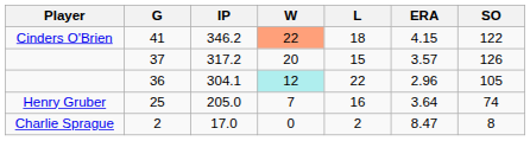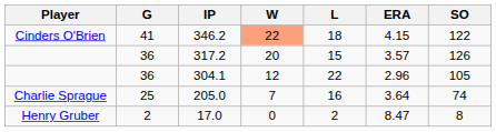317.2 | G: 37 -> 36
304.1 | W: paleturquoise background -> no background
205.0 | Player: Henry Gruber -> Charlie Sprague
17.0 | Player: Charlie Sprague -> Henry Gruber
